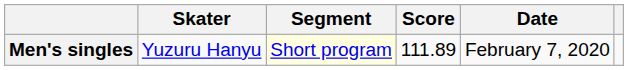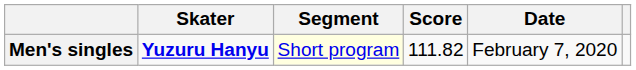Men's singles | Skater: normal -> bold
Men's singles | Score: 111.89 -> 111.82
